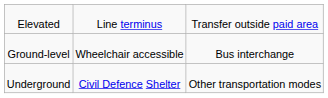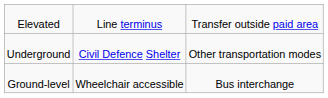rows swapped: Ground-level <-> Underground
